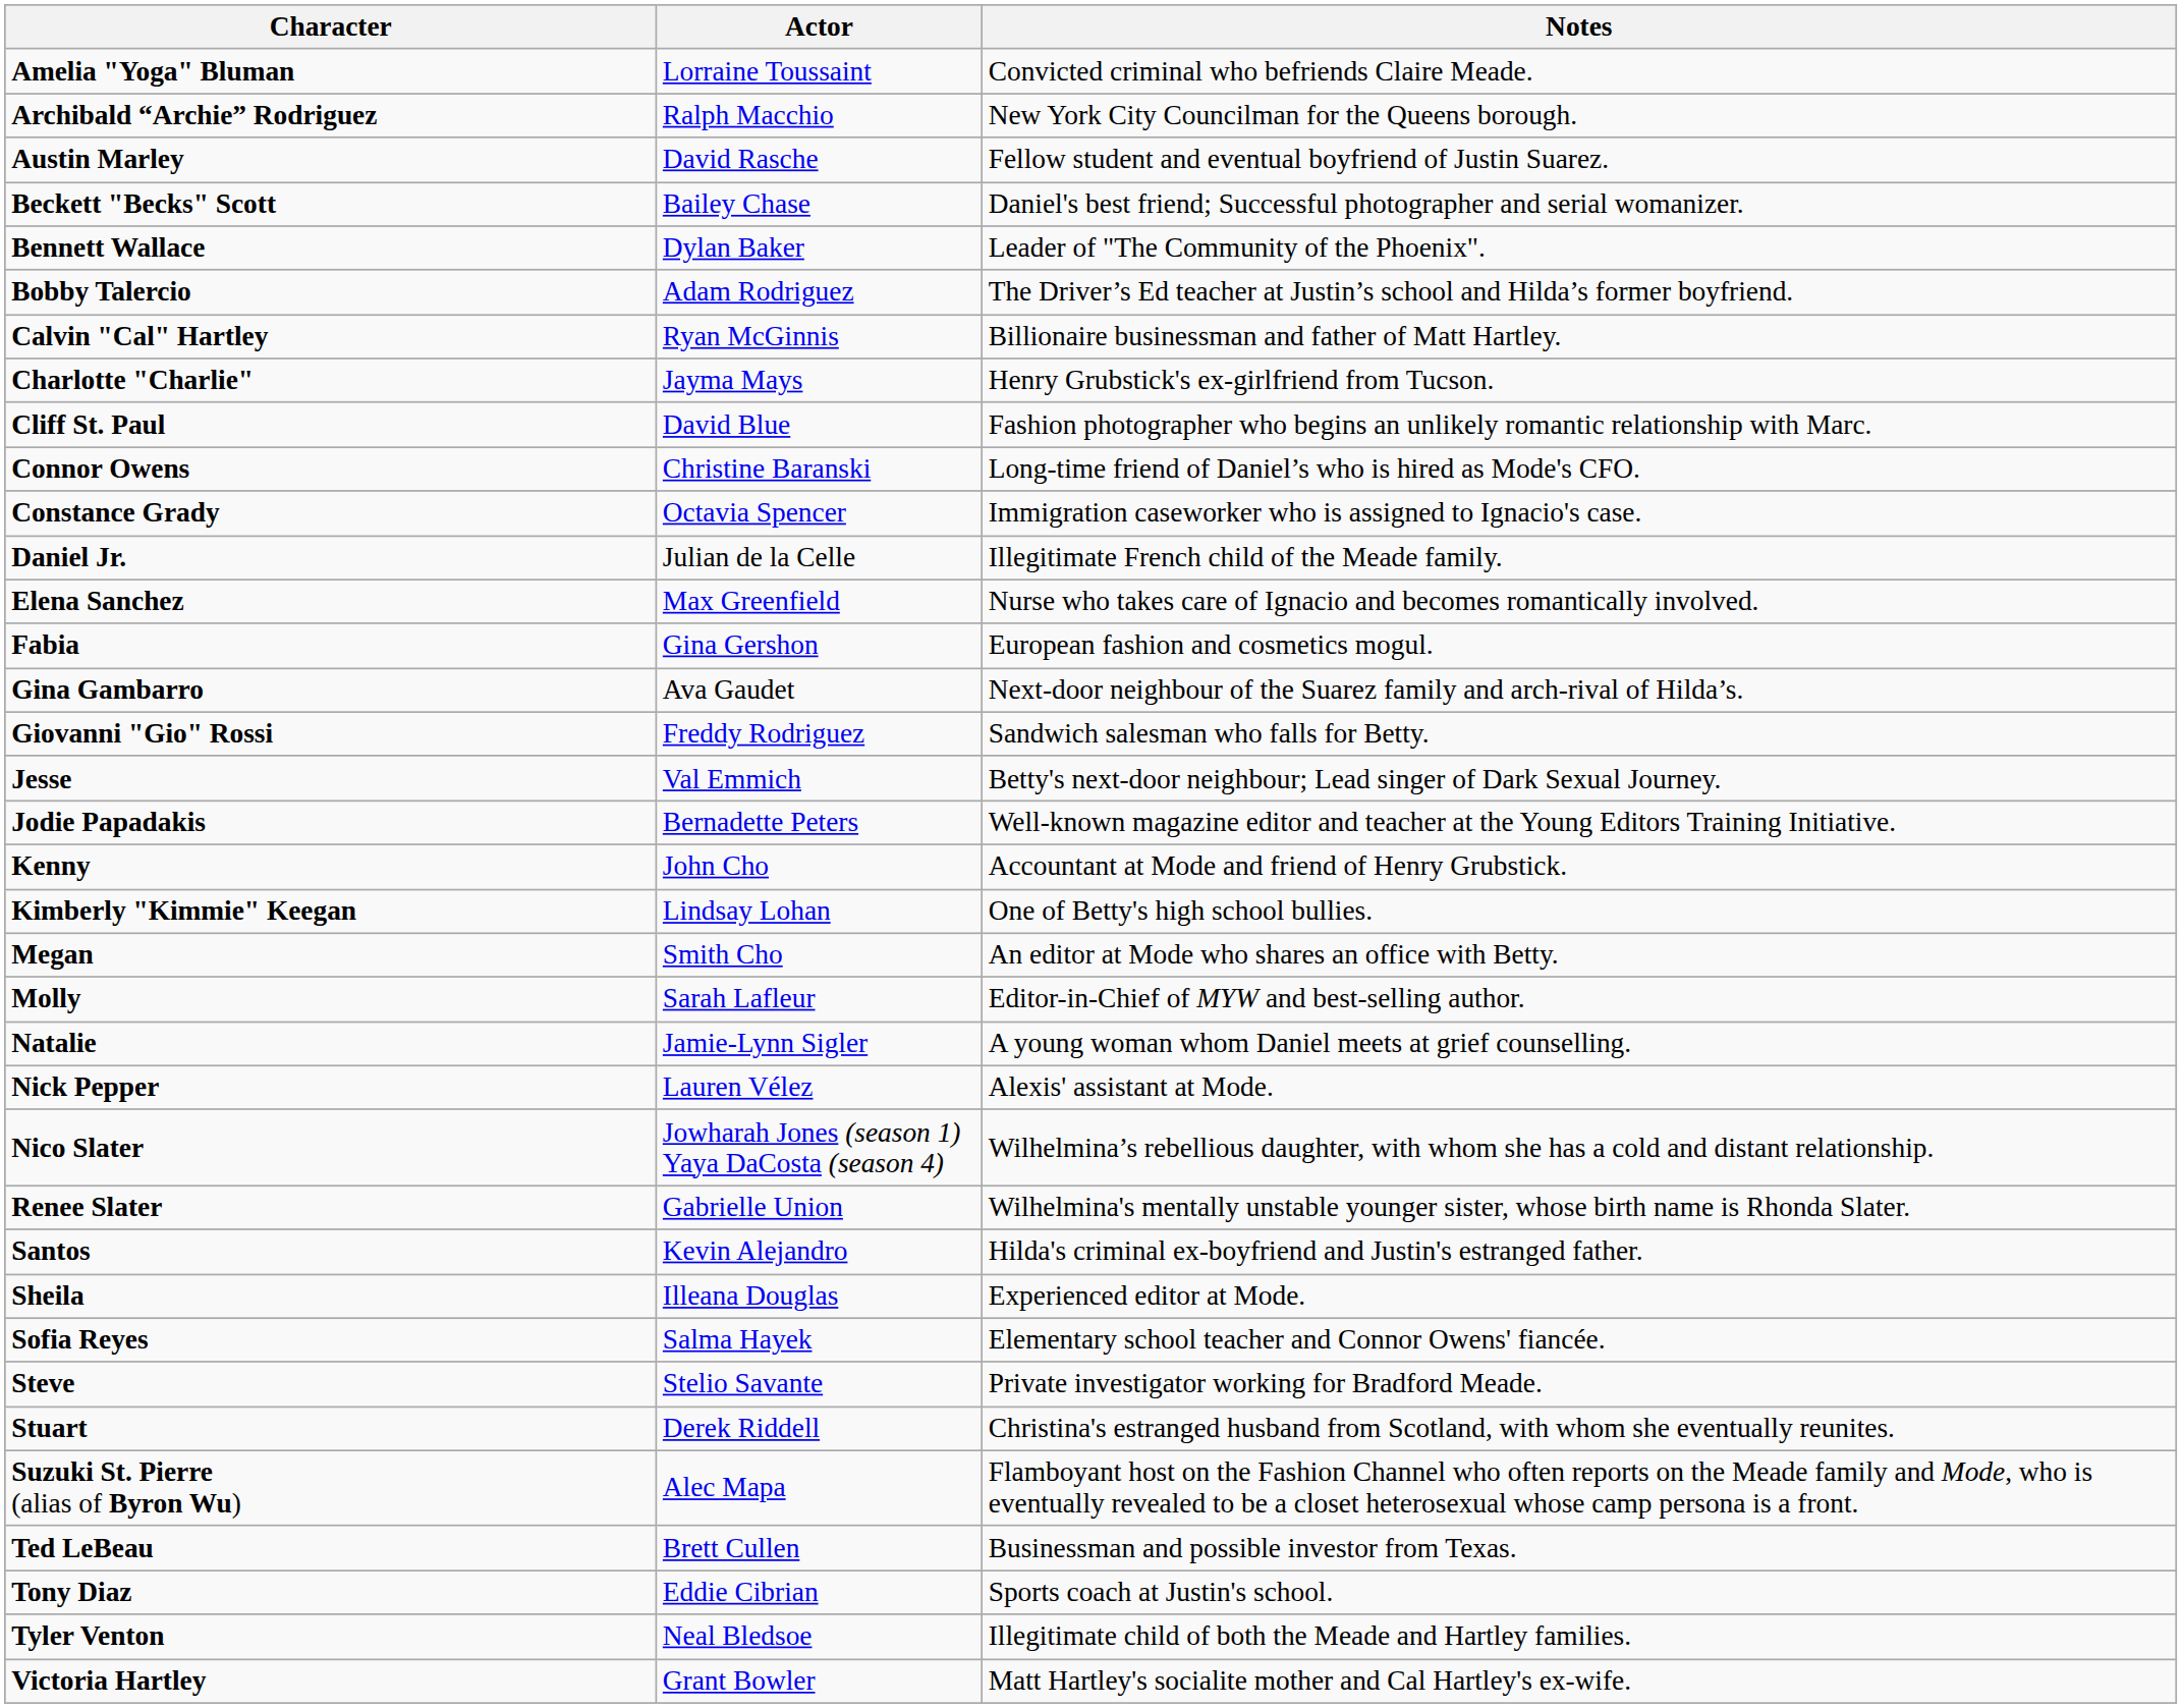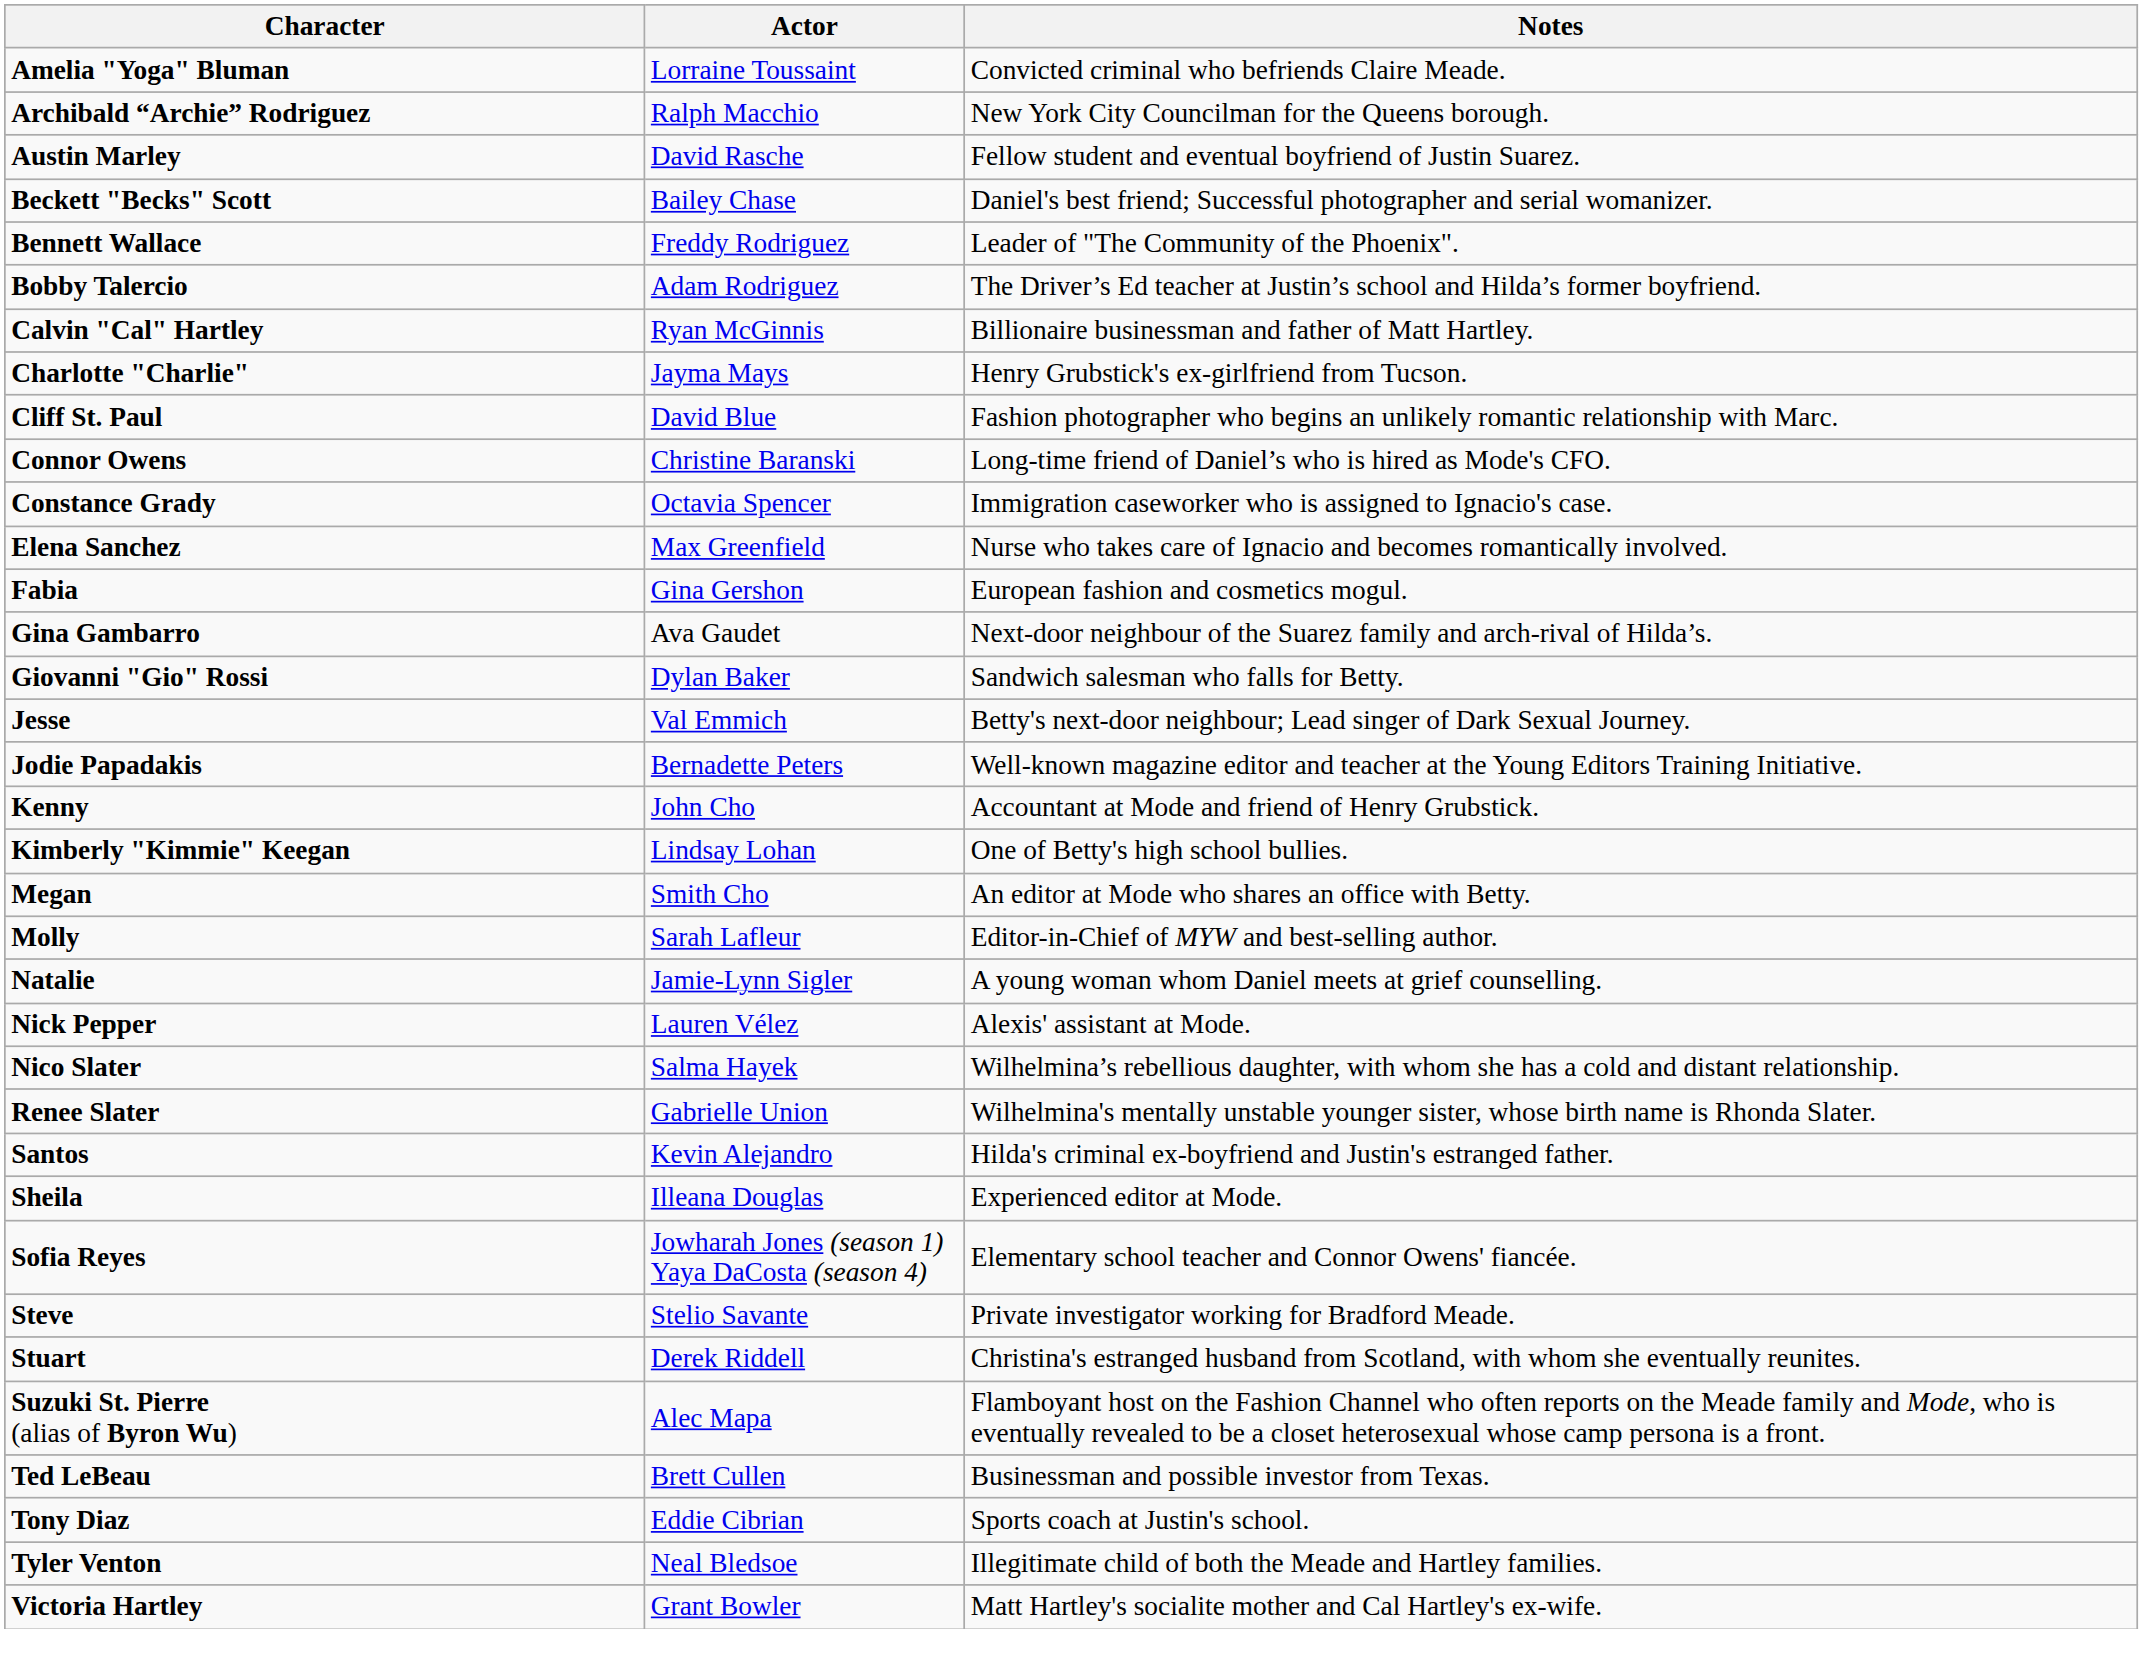Bennett Wallace | Actor: Dylan Baker -> Freddy Rodriguez
- row: Daniel Jr. | Julian de la Celle | Illegitimate French child of the Meade family.
Giovanni "Gio" Rossi | Actor: Freddy Rodriguez -> Dylan Baker
Nico Slater | Actor: Jowharah Jones (season 1) Yaya DaCosta (season 4) -> Salma Hayek
Sofia Reyes | Actor: Salma Hayek -> Jowharah Jones (season 1) Yaya DaCosta (season 4)
